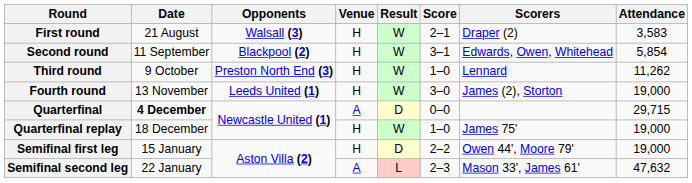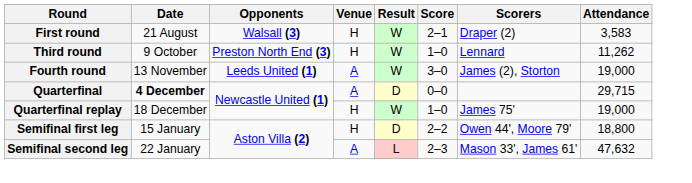- row: Second round | 11 September | Blackpool (2) | H | W | 3–1 | Edwards, Owen, Whitehead | 5,854
Fourth round | Venue: H -> A
Semifinal first leg | Attendance: 19,000 -> 18,800
